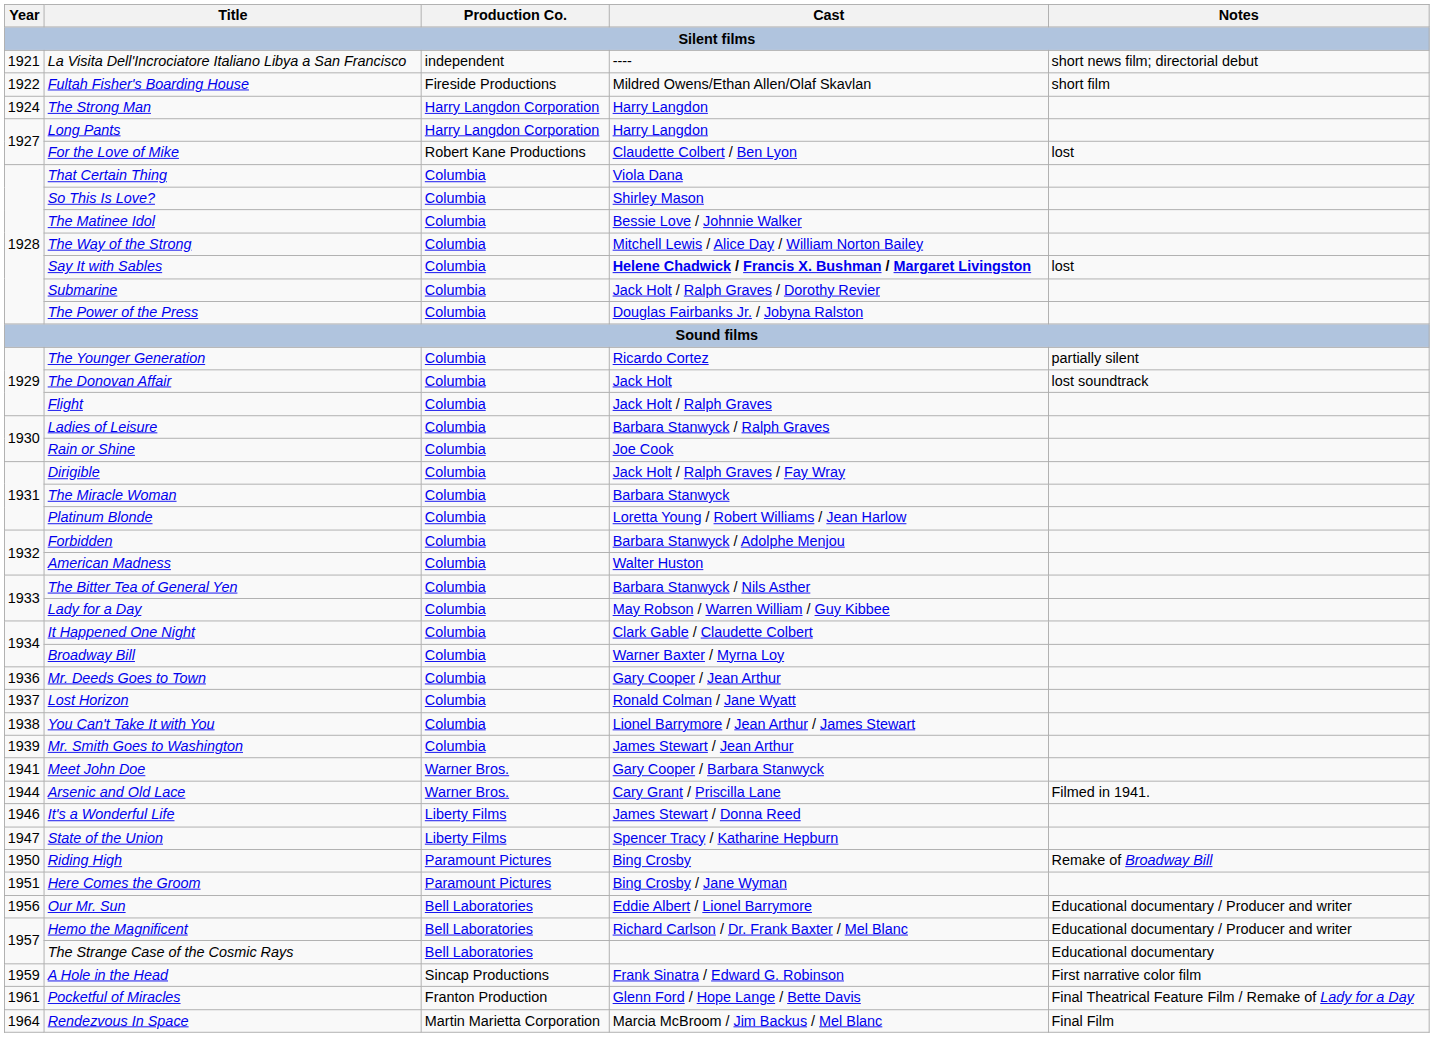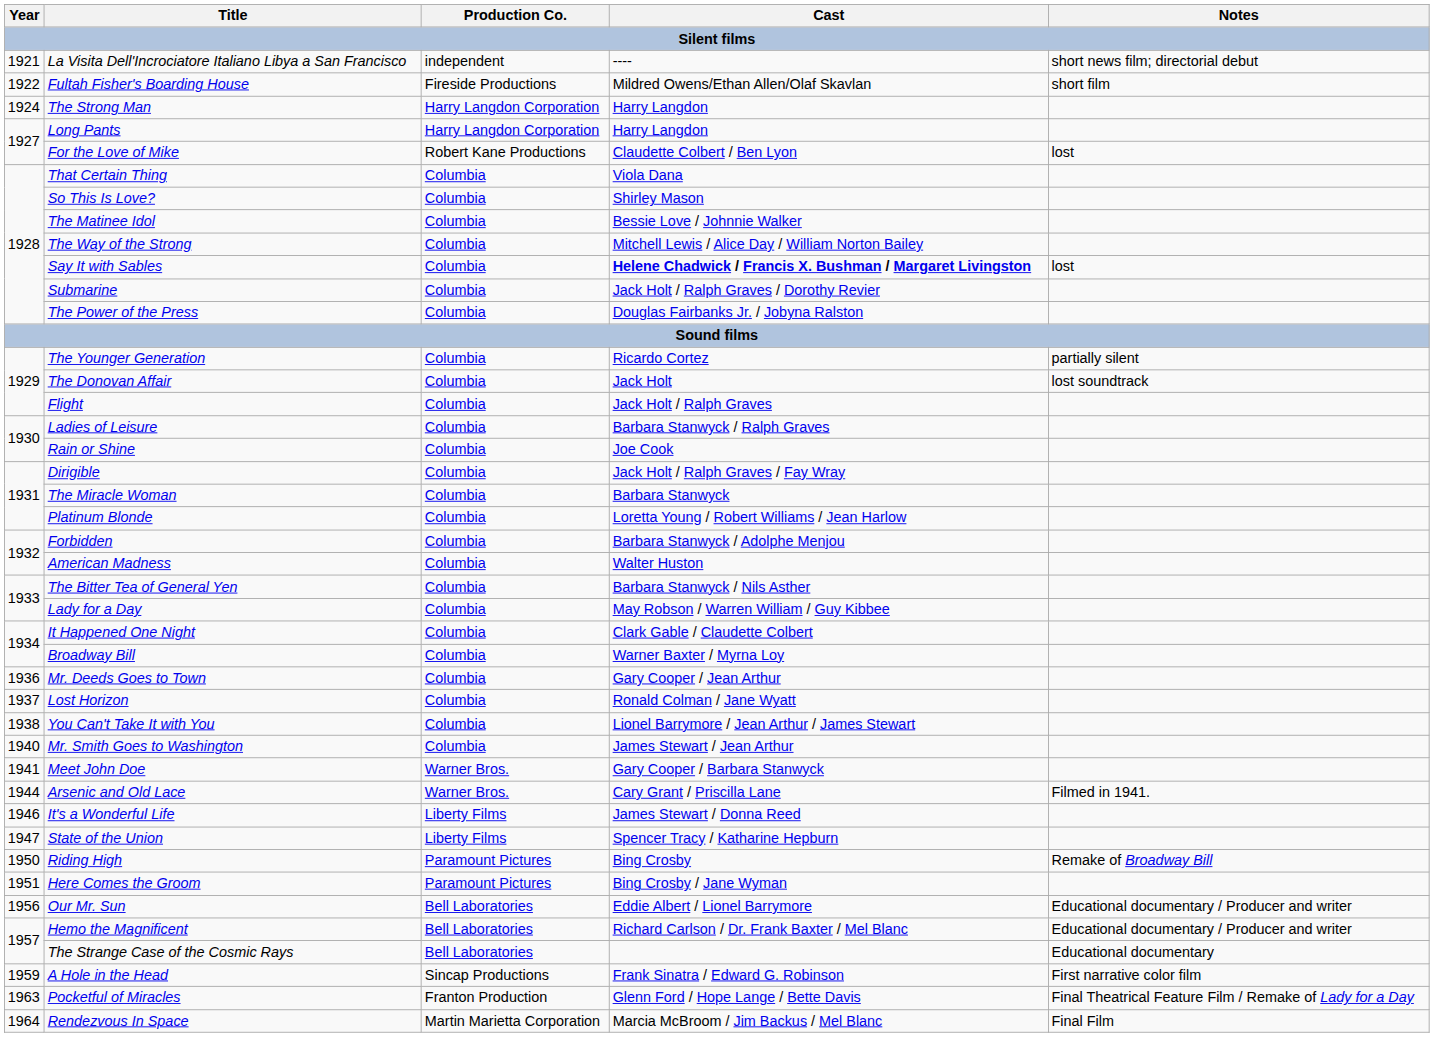Mr. Smith Goes to Washington | Year: 1939 -> 1940
Pocketful of Miracles | Year: 1961 -> 1963
